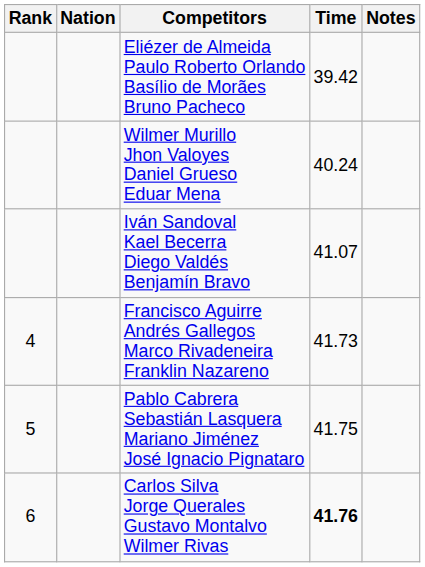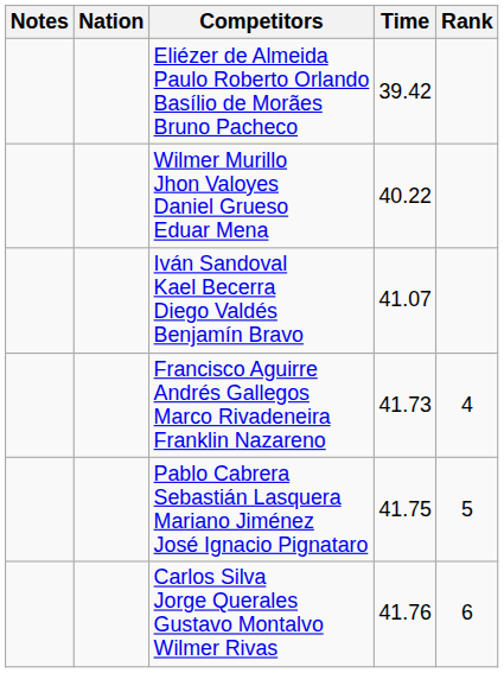columns swapped: Rank <-> Notes
Wilmer Murillo Jhon Valoyes Daniel Grueso Eduar Mena | Time: 40.24 -> 40.22
Carlos Silva Jorge Querales Gustavo Montalvo Wilmer Rivas | Time: bold -> normal
